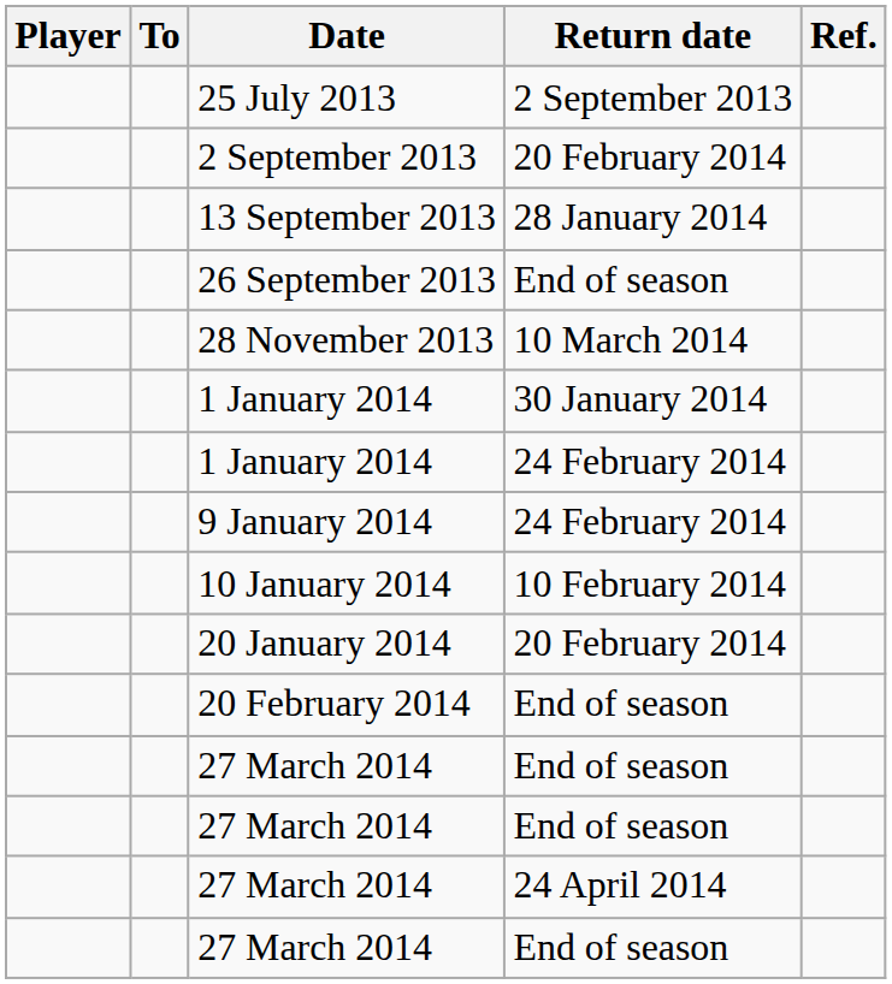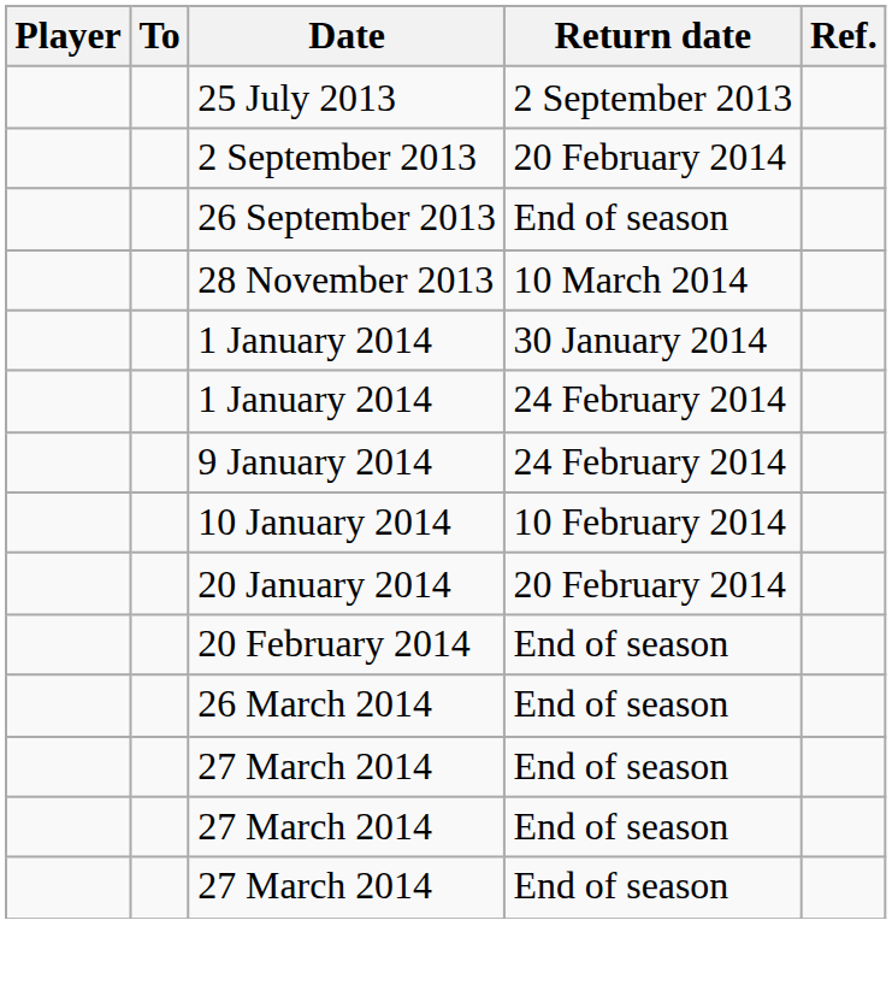- row: 13 September 2013 | 28 January 2014
+ row: 26 March 2014 | End of season
- row: 27 March 2014 | 24 April 2014
